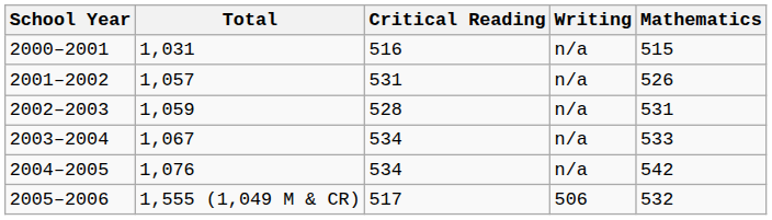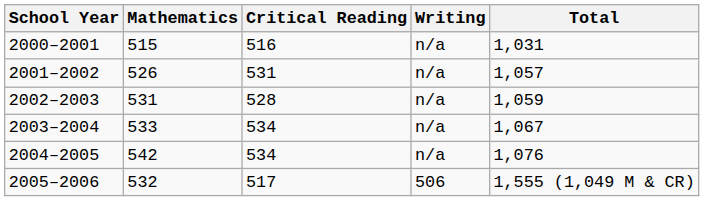columns swapped: Mathematics <-> Total
